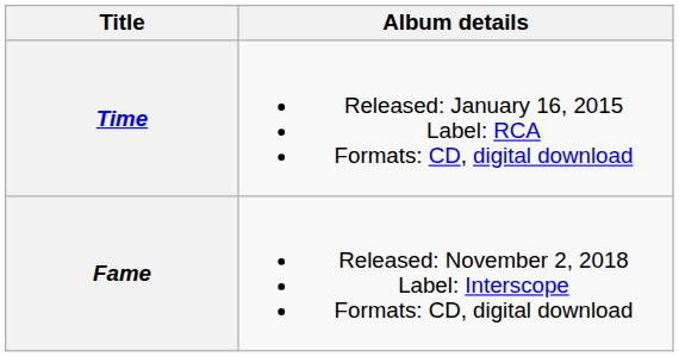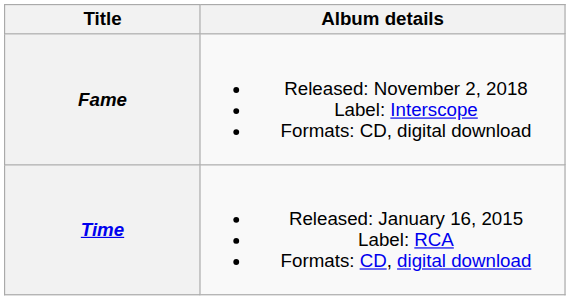rows swapped: Time <-> Fame
